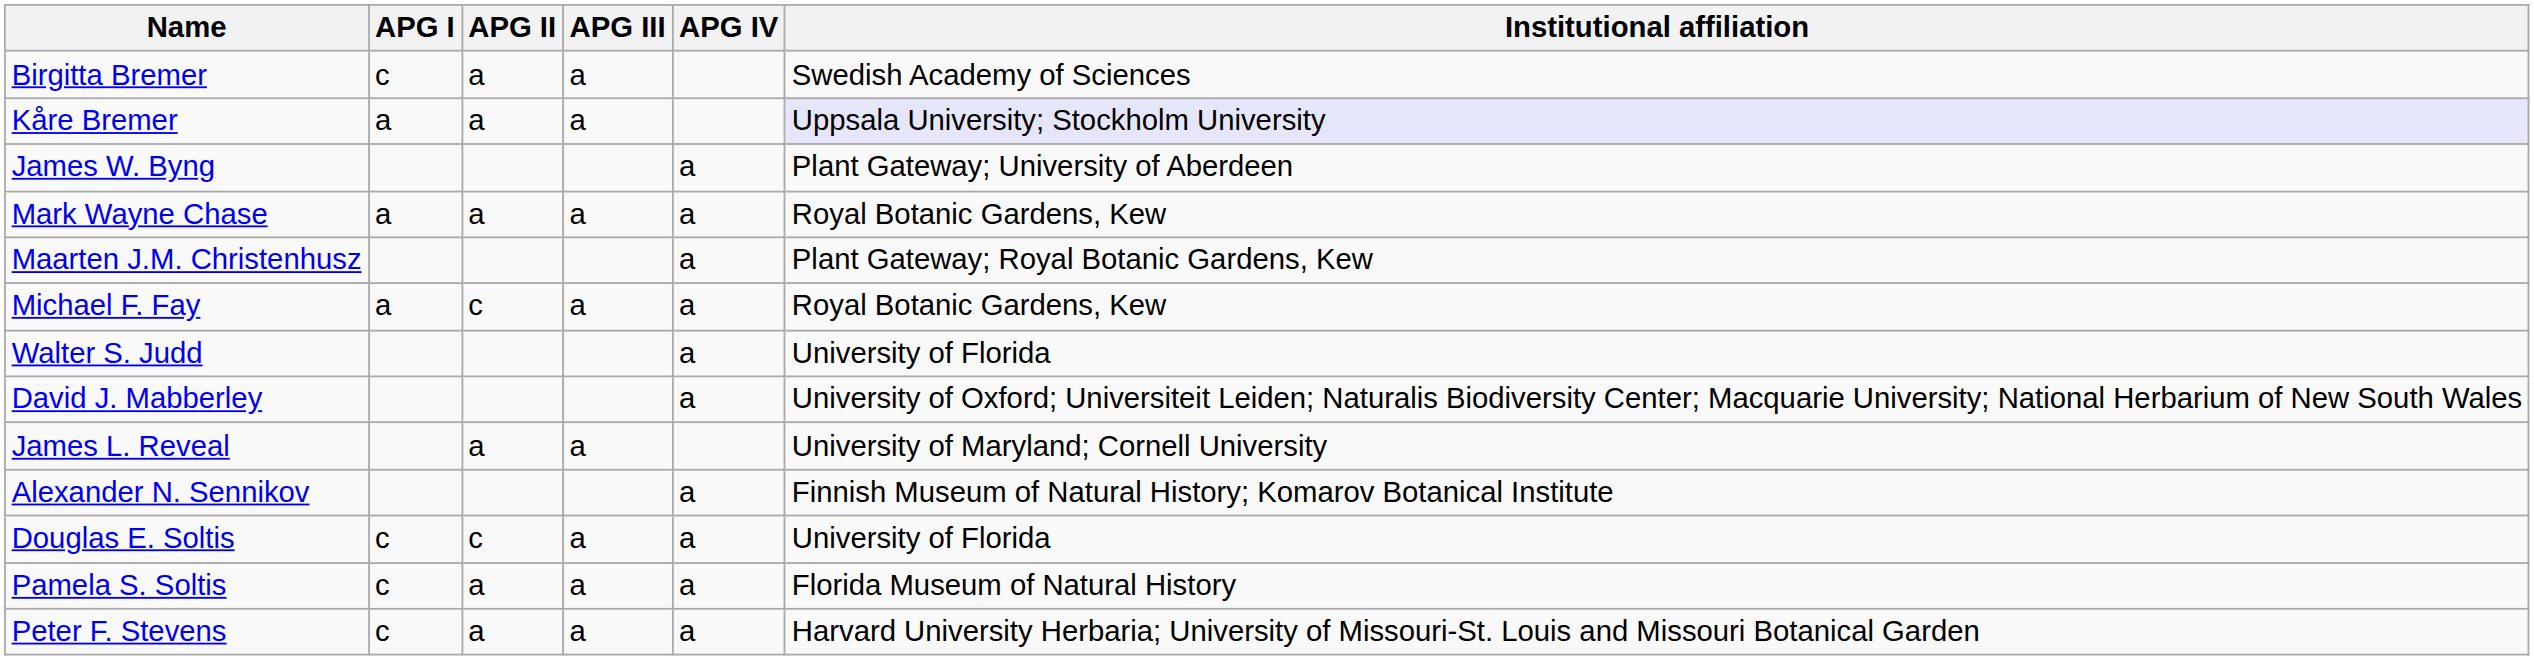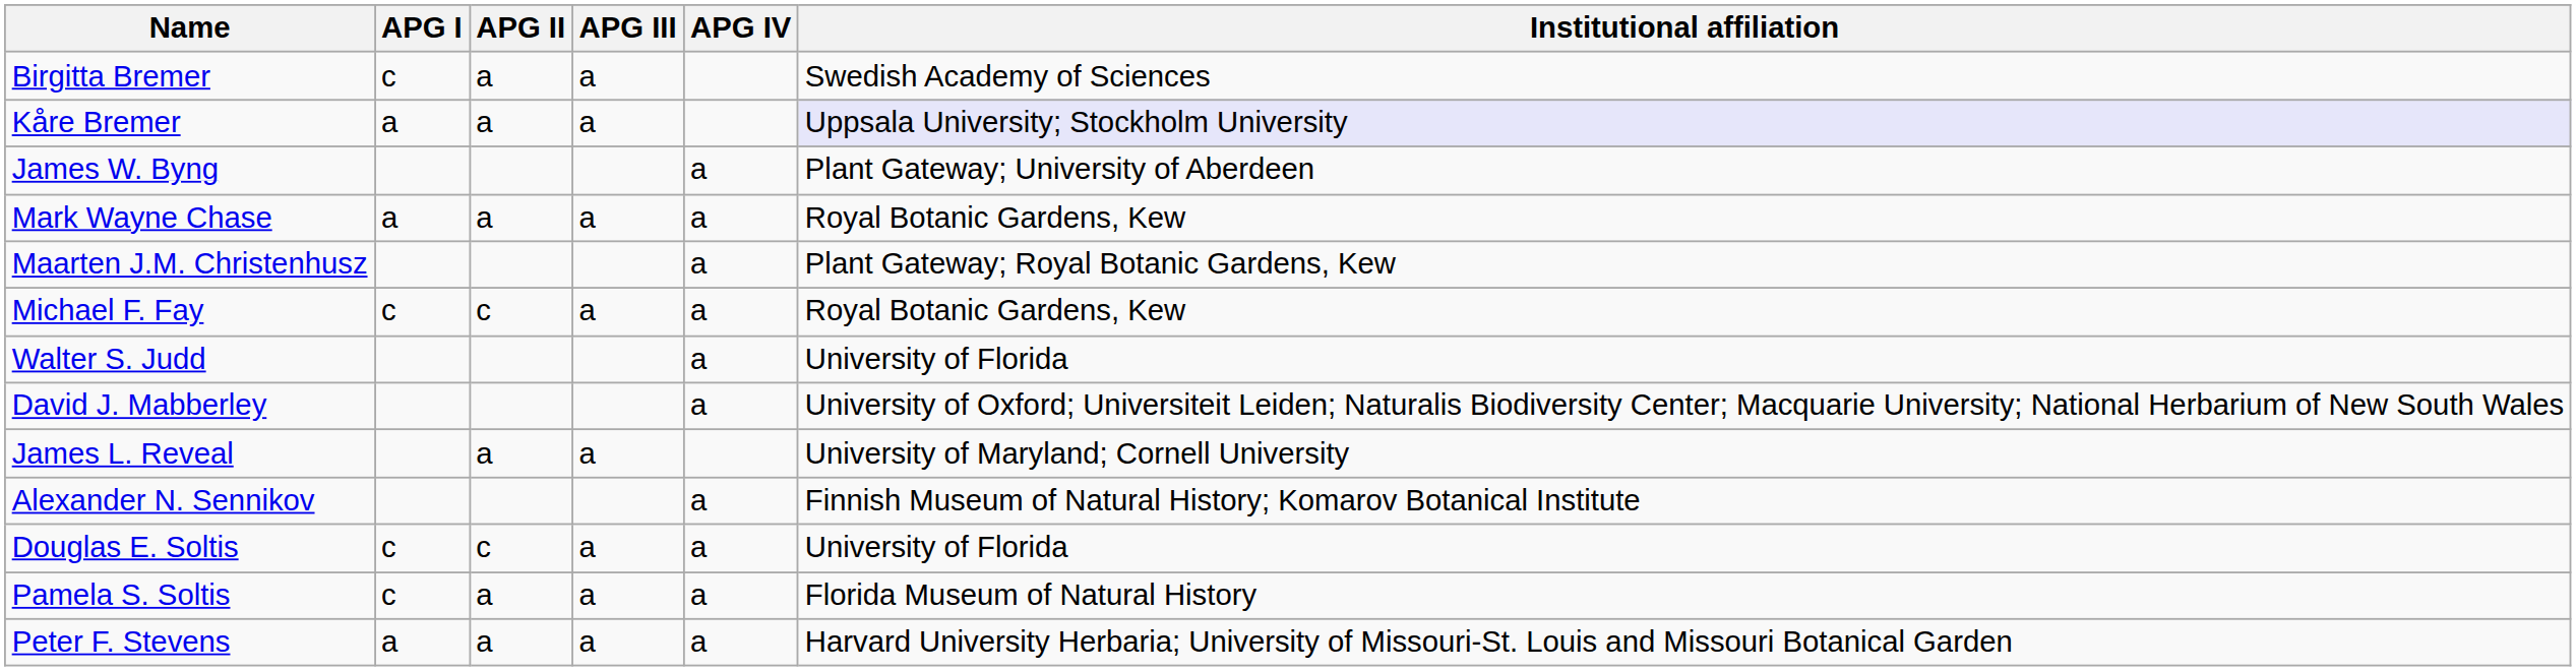Michael F. Fay | APG I: a -> c
Peter F. Stevens | APG I: c -> a
